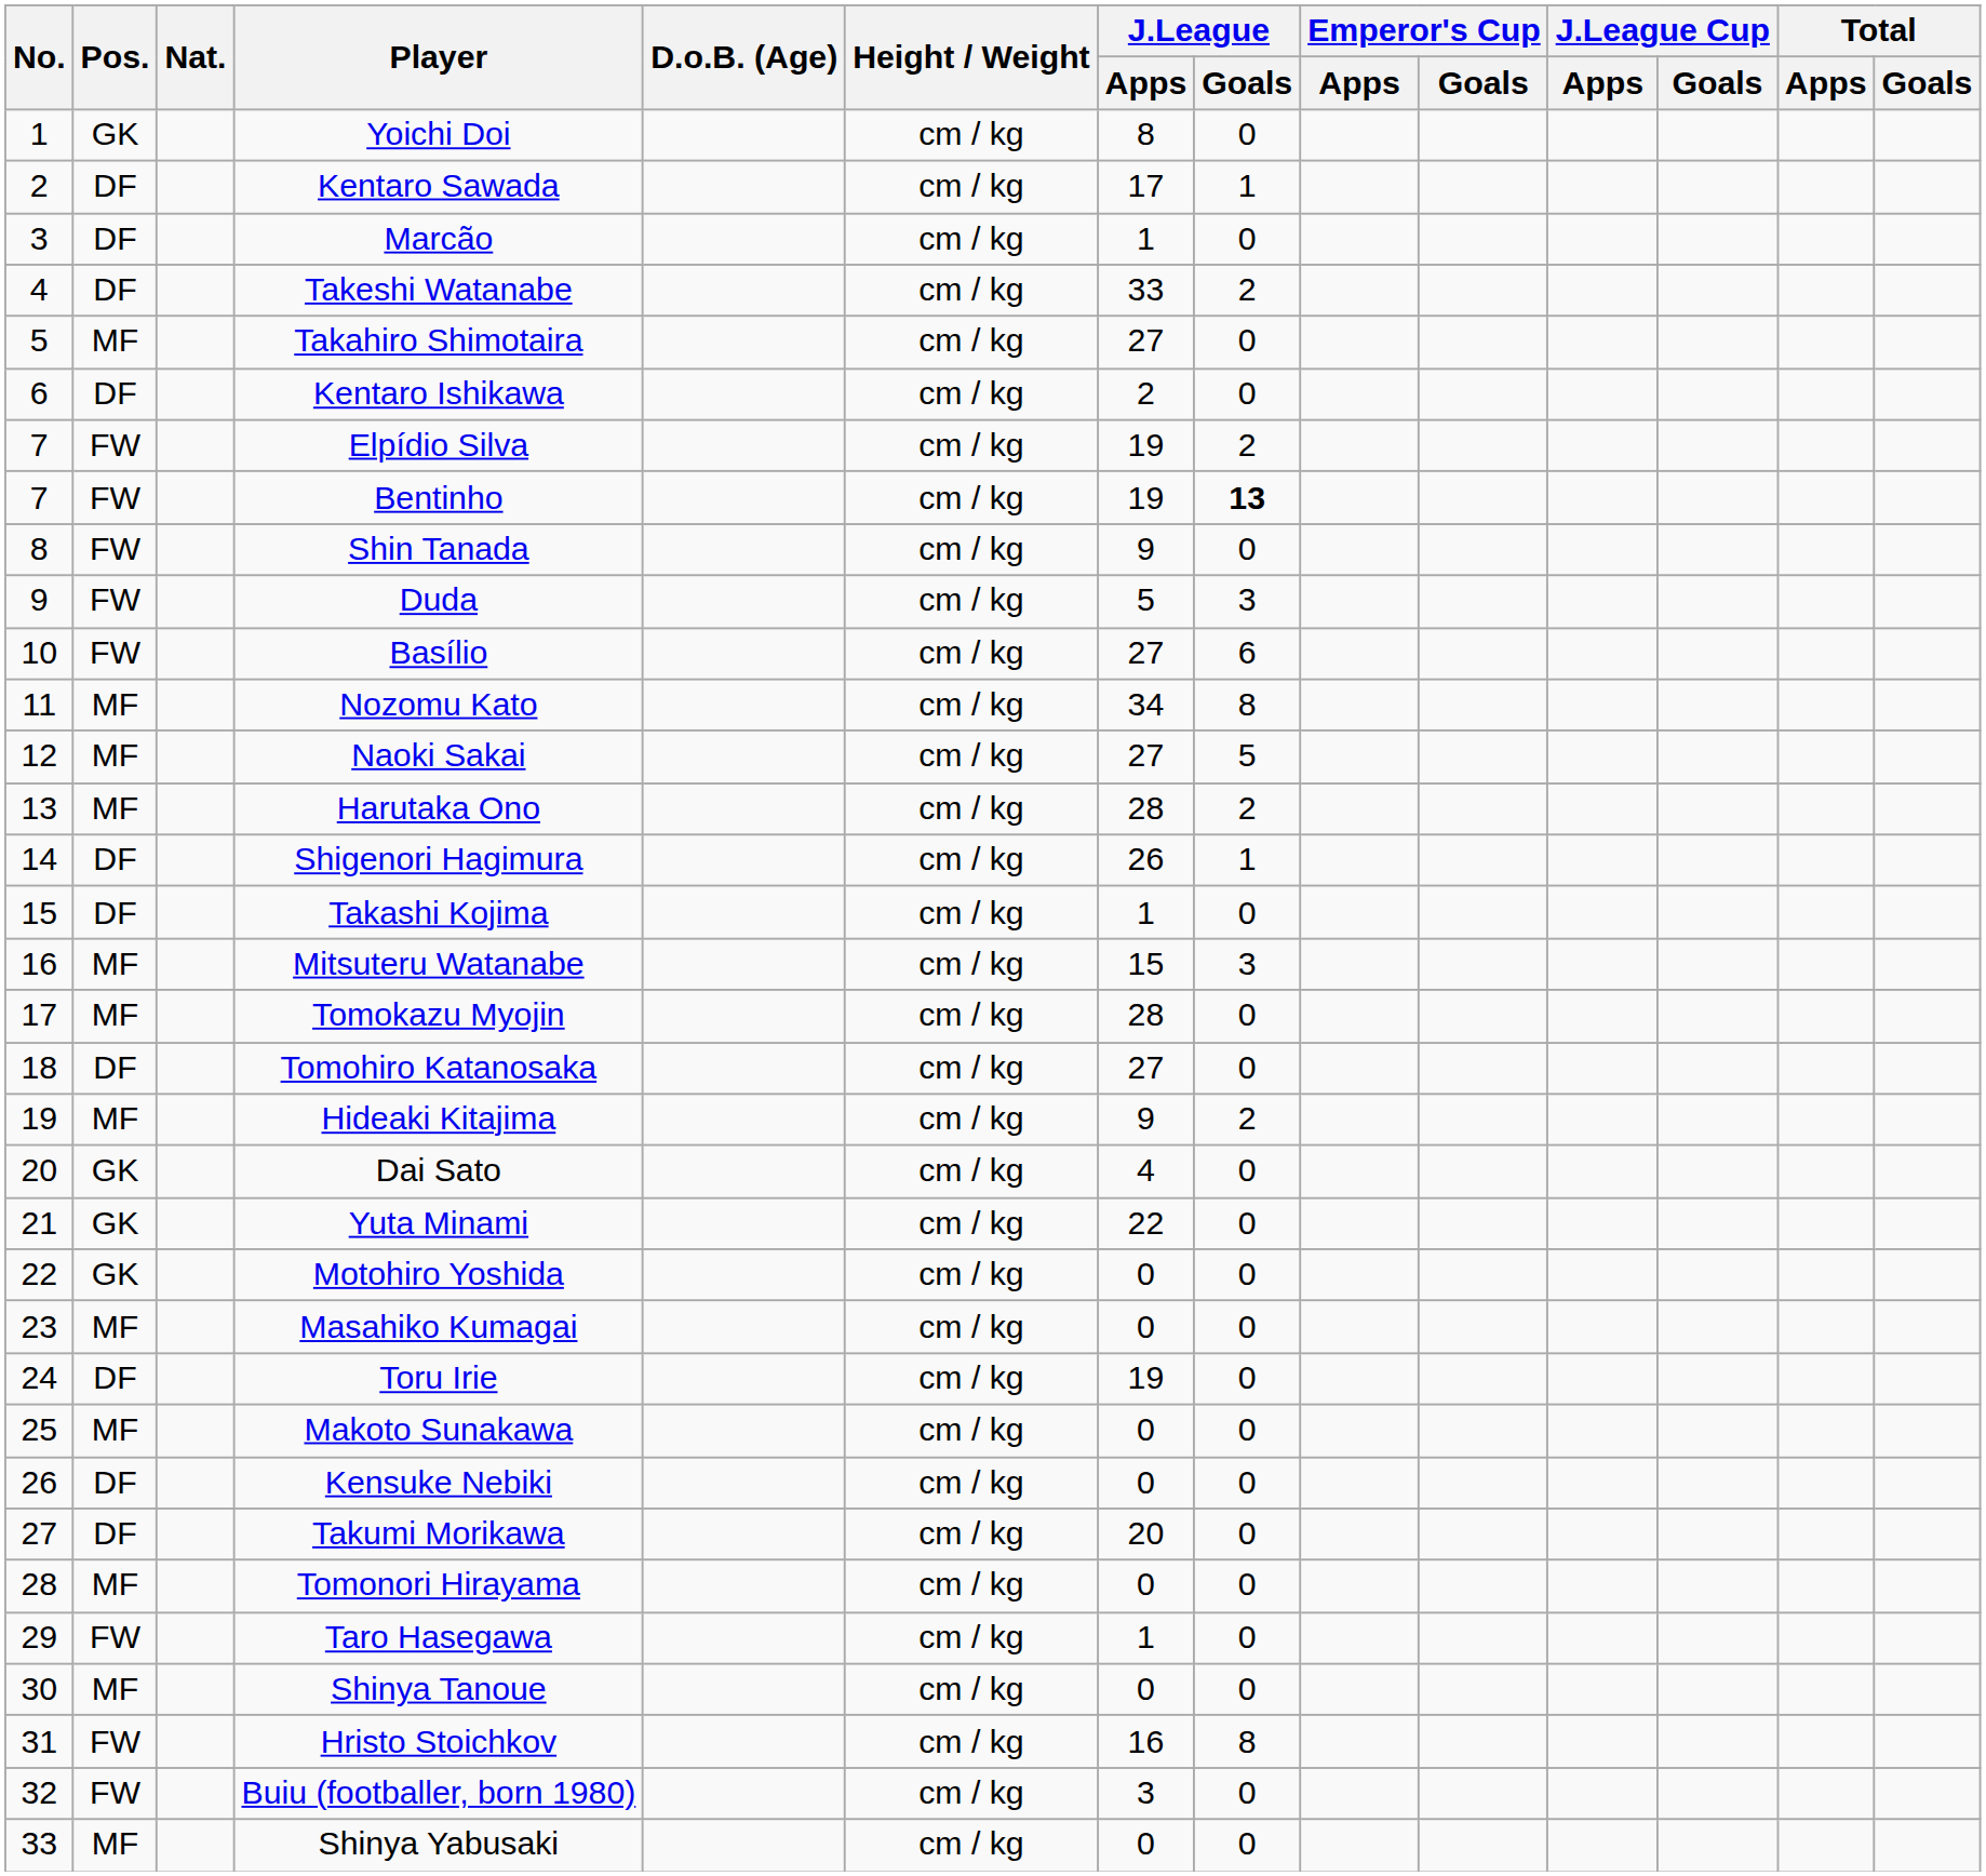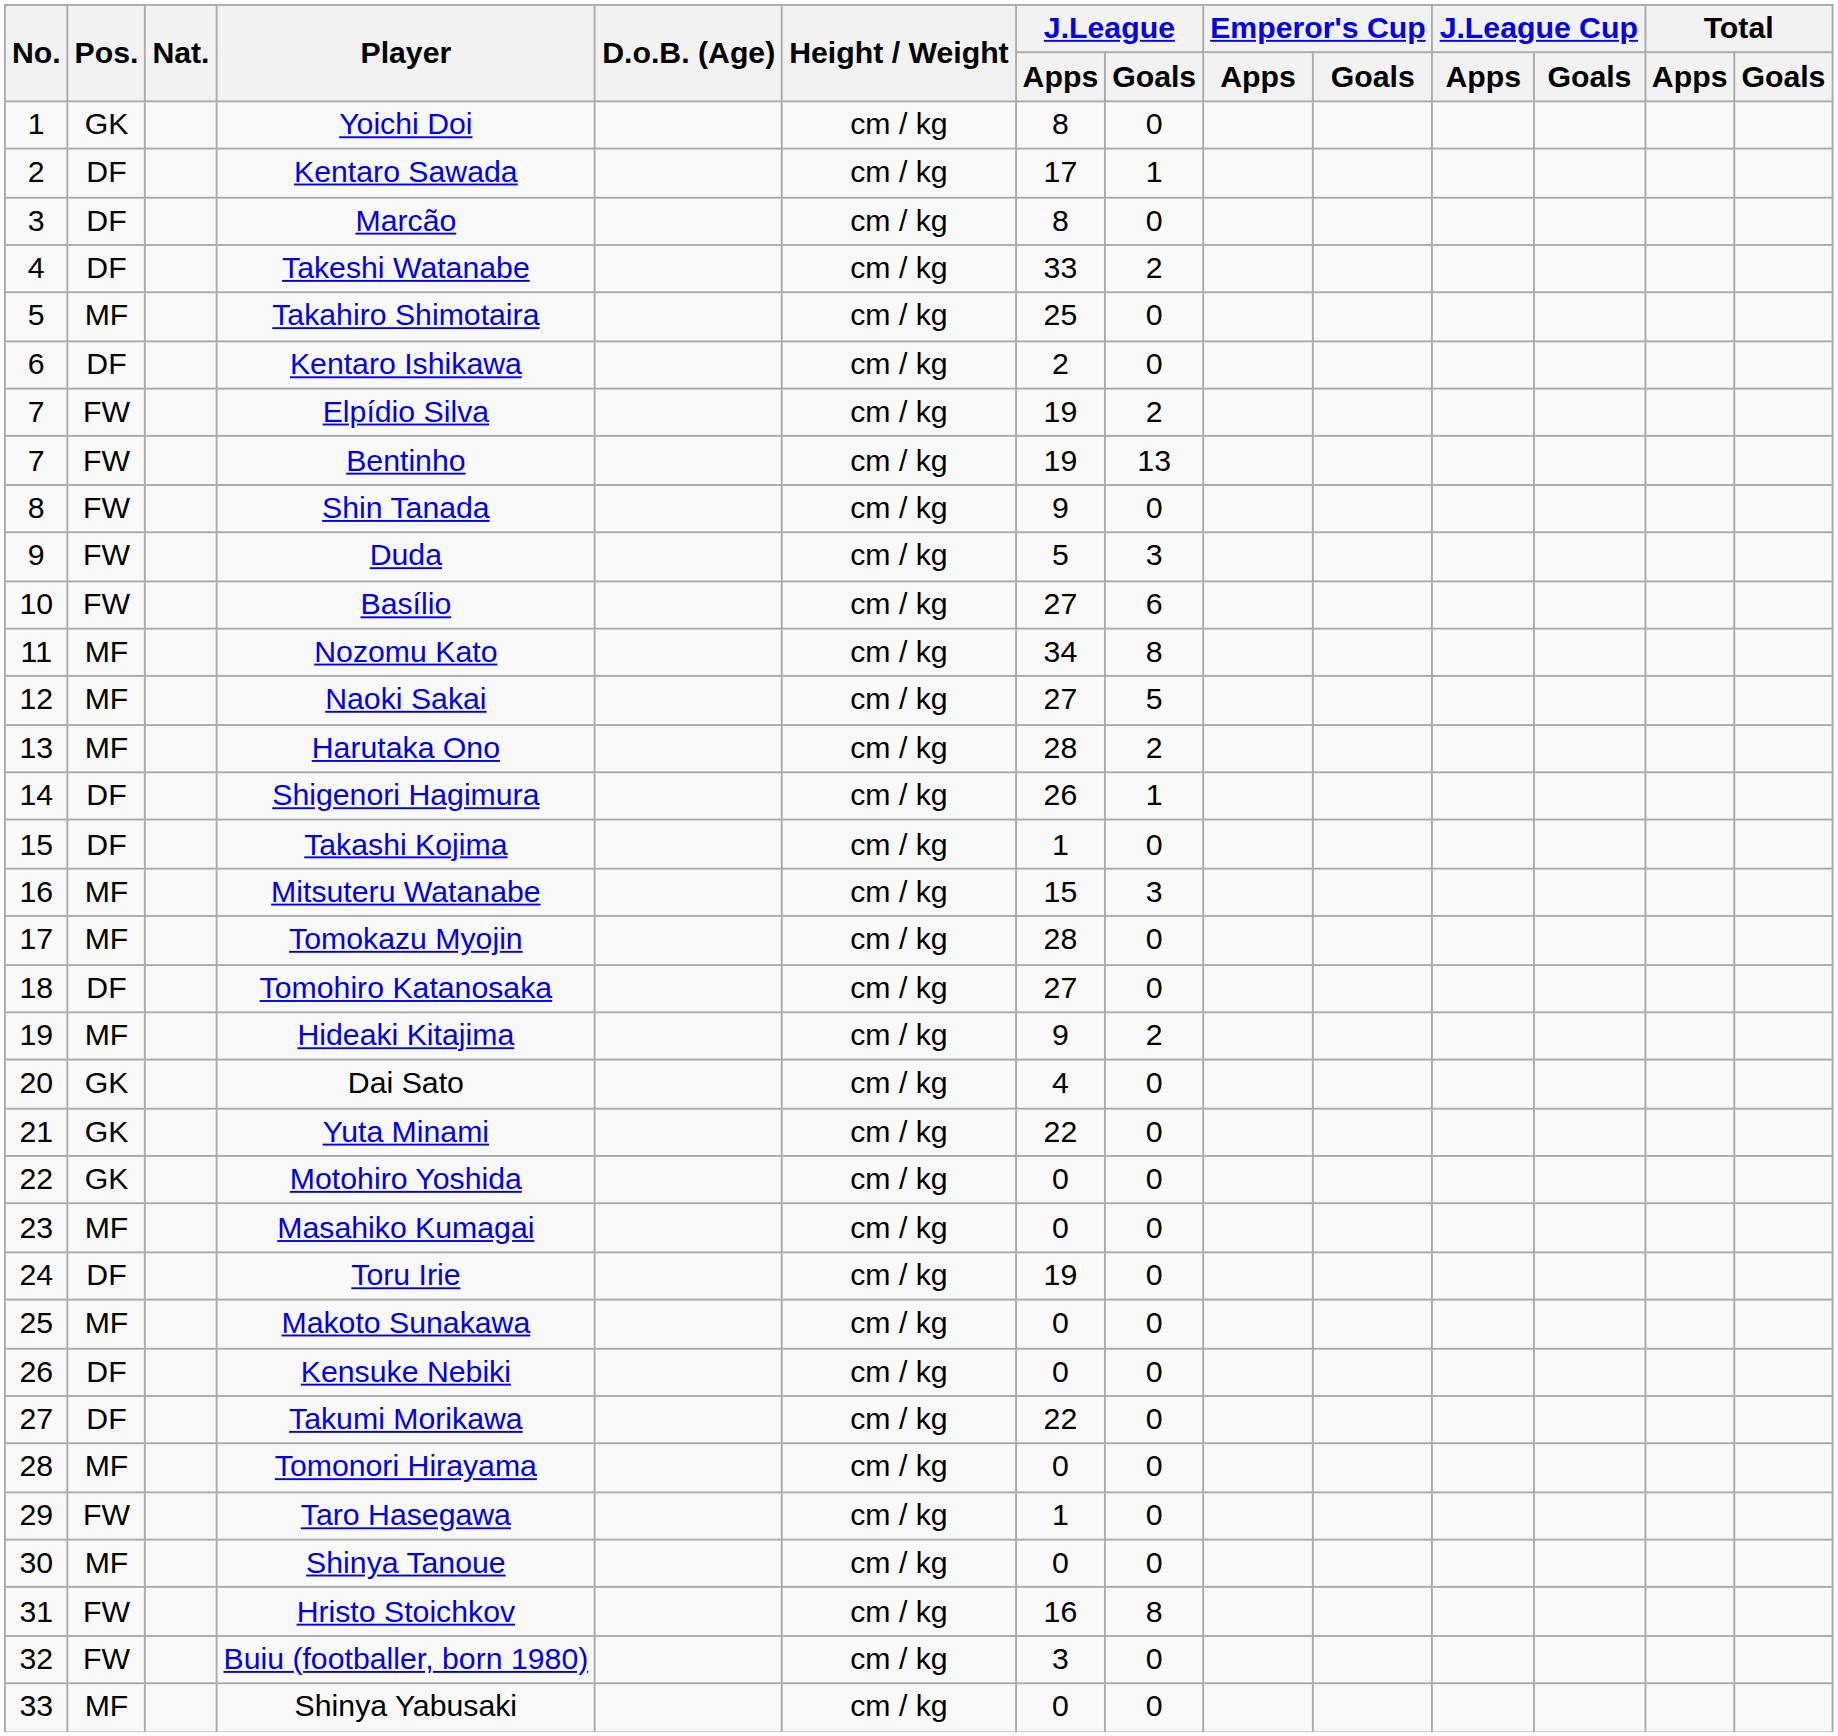Marcão | J.League / Apps: 1 -> 8
Takahiro Shimotaira | J.League / Apps: 27 -> 25
Bentinho | J.League / Goals: bold -> normal
Takumi Morikawa | J.League / Apps: 20 -> 22
